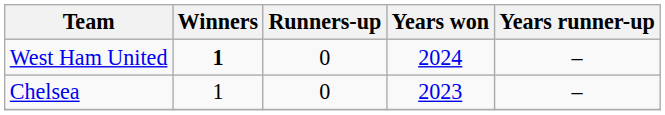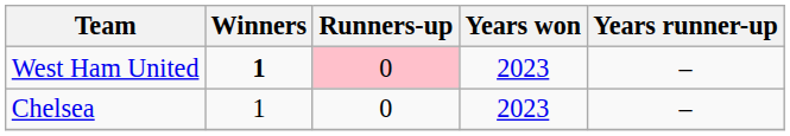West Ham United | Runners-up: no background -> pink background
West Ham United | Years won: 2024 -> 2023
